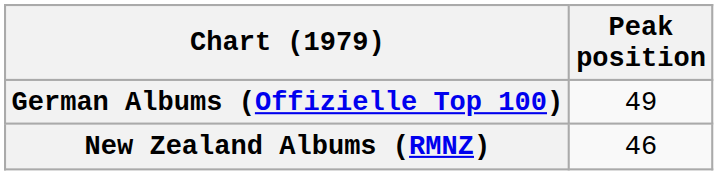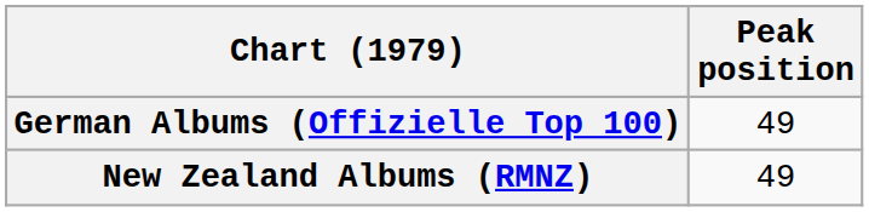New Zealand Albums (RMNZ) | Peak position: 46 -> 49
